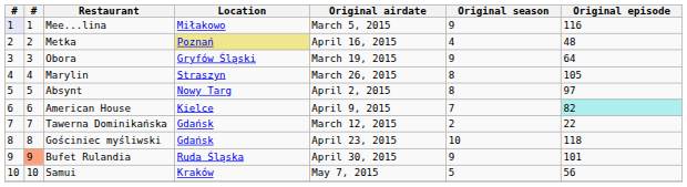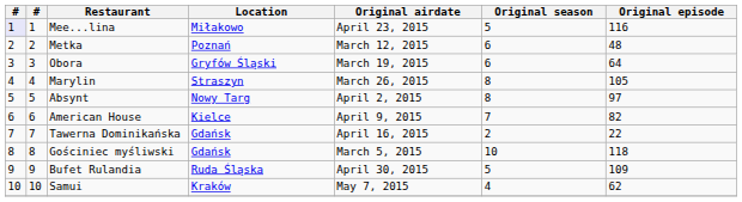Mee...lina | Original airdate: March 5, 2015 -> April 23, 2015
Mee...lina | Original season: 9 -> 5
Metka | Location: khaki background -> no background
Metka | Original airdate: April 16, 2015 -> March 12, 2015
Metka | Original season: 4 -> 6
Obora | Original season: 9 -> 6
American House | Original episode: paleturquoise background -> no background
Tawerna Dominikańska | Original airdate: March 12, 2015 -> April 16, 2015
Gościniec myśliwski | Original airdate: April 23, 2015 -> March 5, 2015
Bufet Rulandia | column 2: lightsalmon background -> no background
Bufet Rulandia | Original season: 9 -> 5
Bufet Rulandia | Original episode: 101 -> 109
Samui | Original season: 5 -> 4
Samui | Original episode: 56 -> 62
